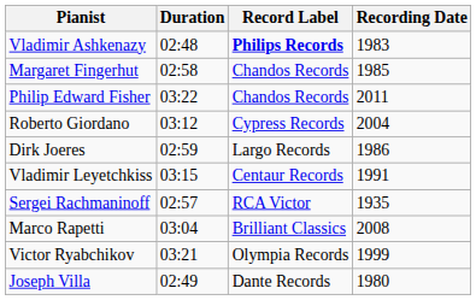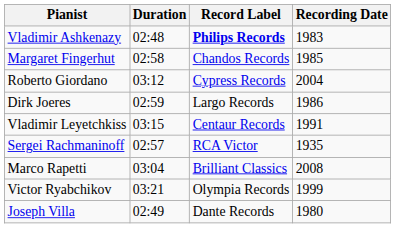- row: Philip Edward Fisher | 03:22 | Chandos Records | 2011
